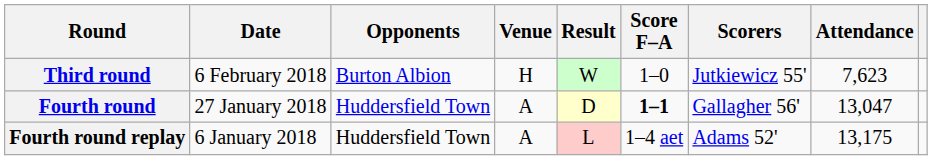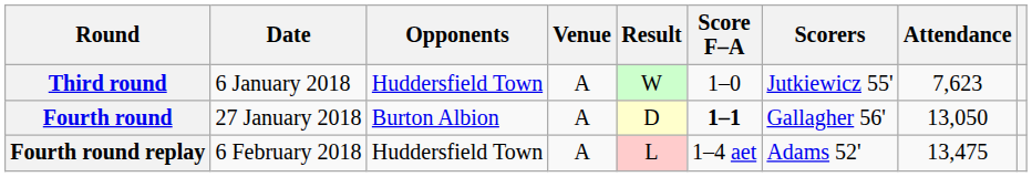Third round | Date: 6 February 2018 -> 6 January 2018
Third round | Opponents: Burton Albion -> Huddersfield Town
Third round | Venue: H -> A
Fourth round | Opponents: Huddersfield Town -> Burton Albion
Fourth round | Attendance: 13,047 -> 13,050
Fourth round replay | Date: 6 January 2018 -> 6 February 2018
Fourth round replay | Attendance: 13,175 -> 13,475
